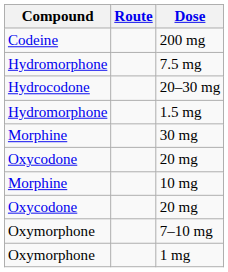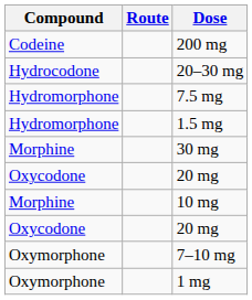rows swapped: 20–30 mg <-> 7.5 mg
